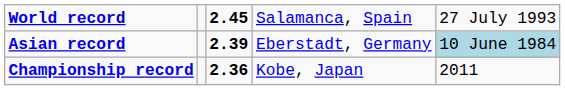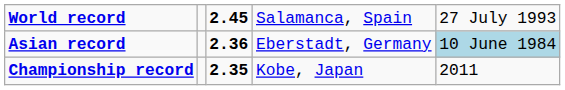Asian record | column 3: 2.39 -> 2.36
Championship record | column 3: 2.36 -> 2.35
